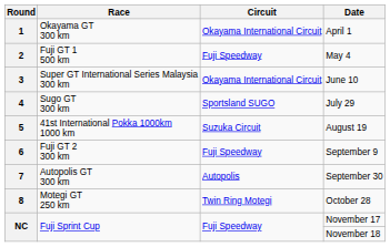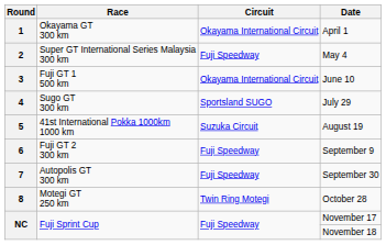2 | Race: Fuji GT 1 500 km -> Super GT International Series Malaysia 300 km
3 | Race: Super GT International Series Malaysia 300 km -> Fuji GT 1 500 km
7 | Circuit: Autopolis -> Fuji Speedway
